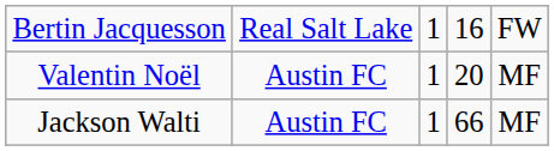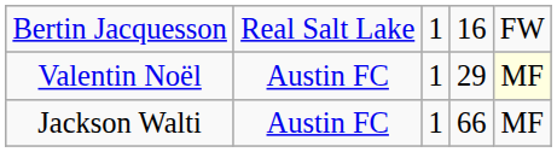Valentin Noël | column 4: 20 -> 29
Valentin Noël | column 5: no background -> lightyellow background
